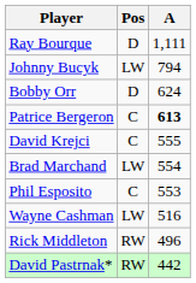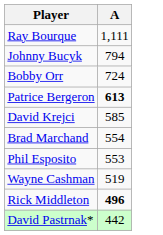- column: Pos | D | LW | D | C | C | LW | C | LW | RW | RW
Bobby Orr | A: 624 -> 724
David Krejci | A: 555 -> 585
Wayne Cashman | A: 516 -> 519
Rick Middleton | A: normal -> bold
